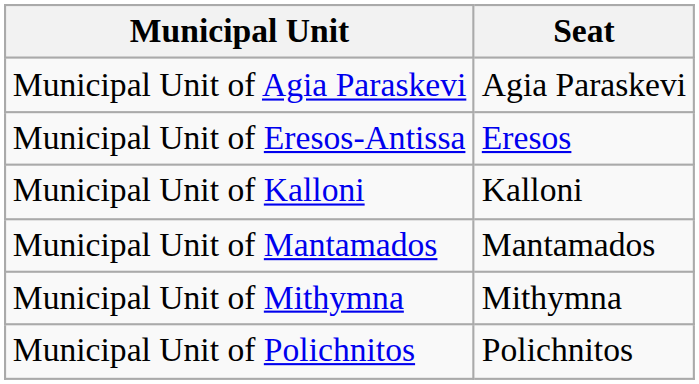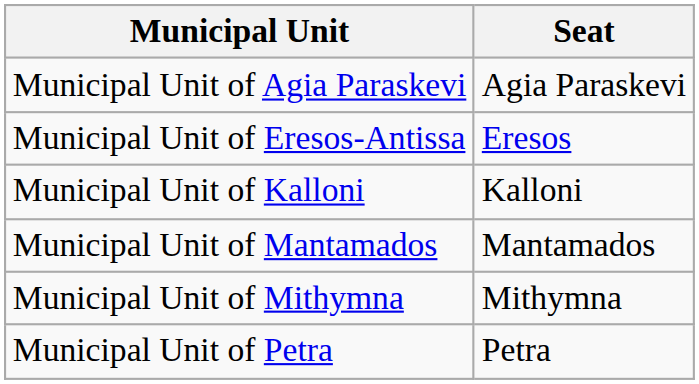+ row: Municipal Unit of Petra | Petra
- row: Municipal Unit of Polichnitos | Polichnitos
